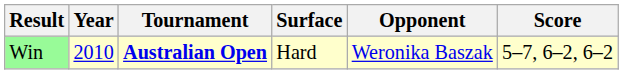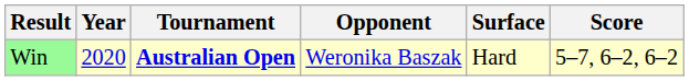columns swapped: Surface <-> Opponent
Win | Year: 2010 -> 2020
